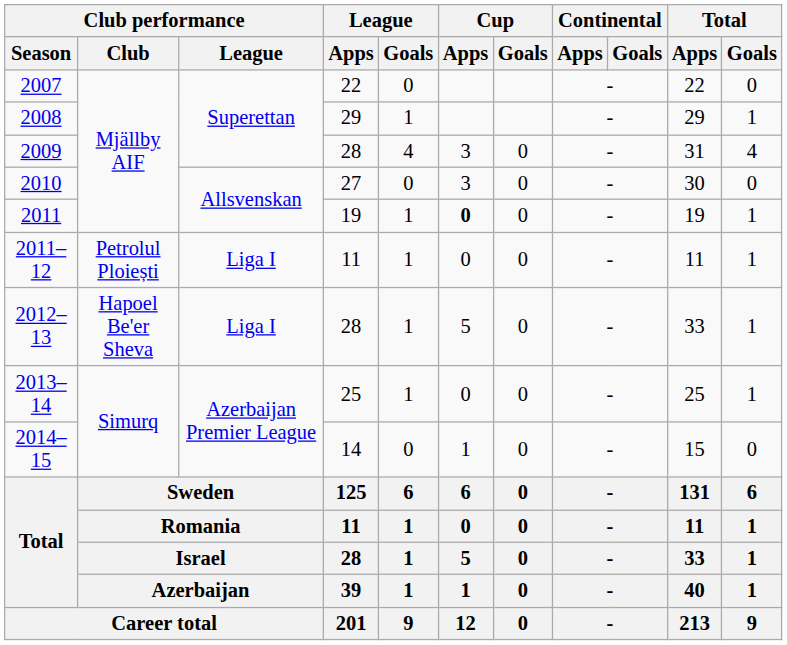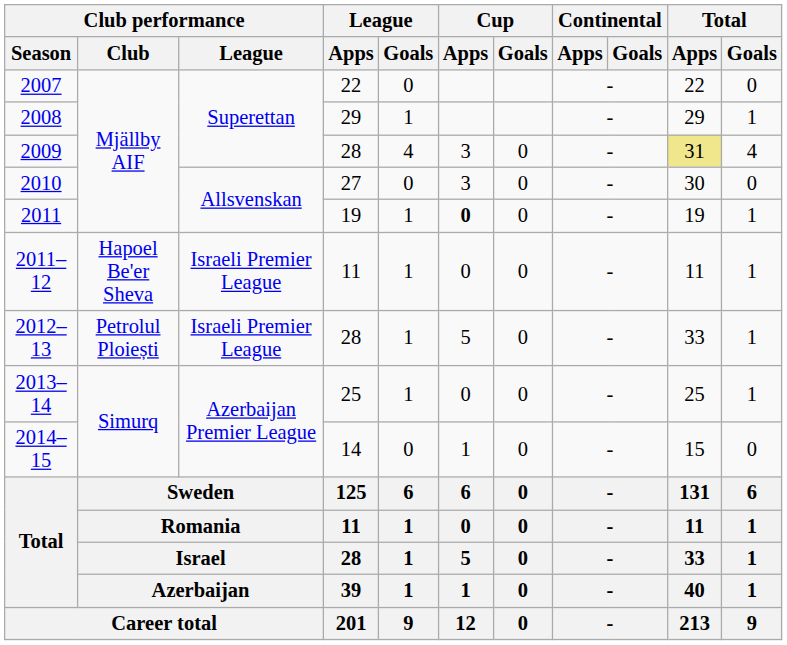2009 | Total / Apps: no background -> khaki background
2011–12 | Club performance / Club: Petrolul Ploiești -> Hapoel Be'er Sheva
2011–12 | Club performance / League: Liga I -> Israeli Premier League
2012–13 | Club performance / Club: Hapoel Be'er Sheva -> Petrolul Ploiești
2012–13 | Club performance / League: Liga I -> Israeli Premier League
